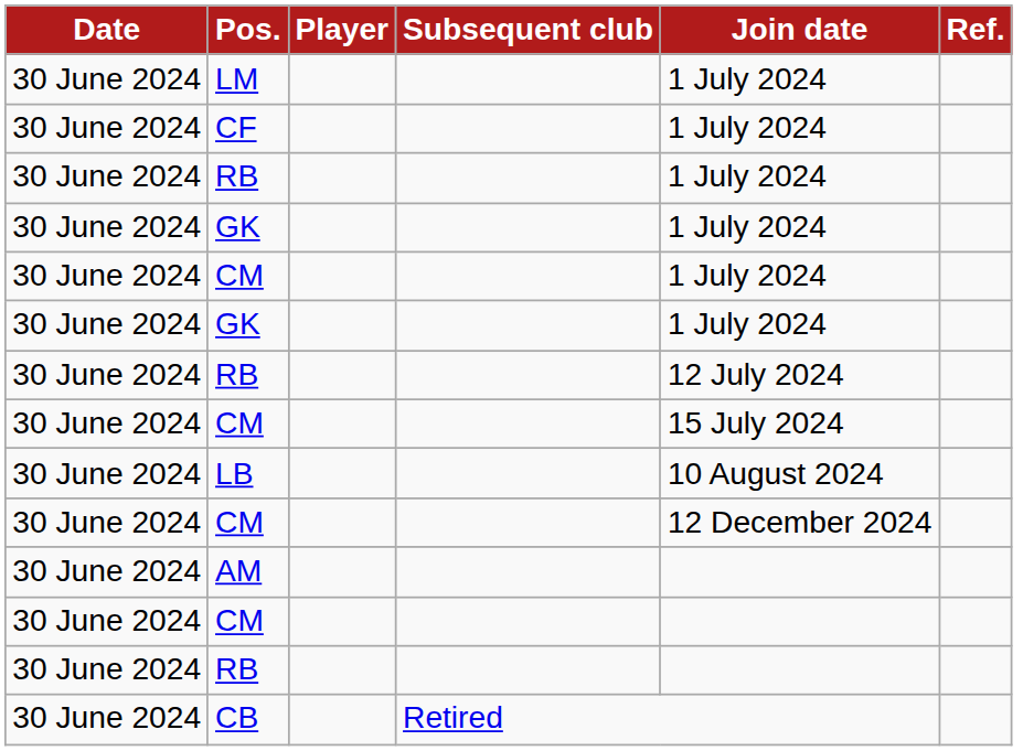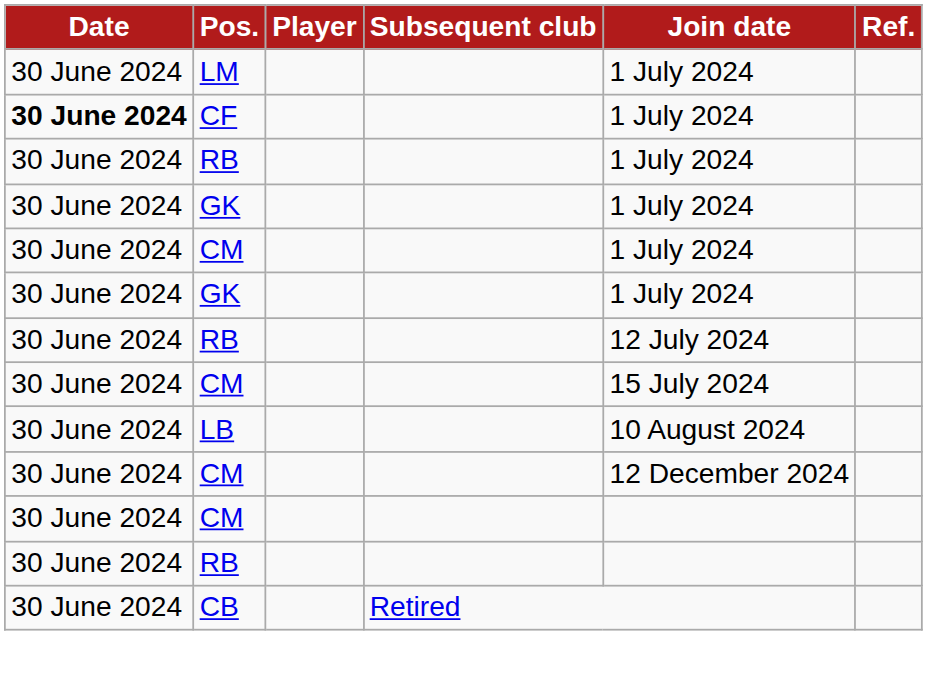CF | Date: normal -> bold
- row: 30 June 2024 | AM
